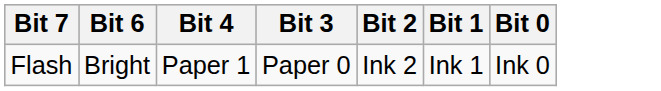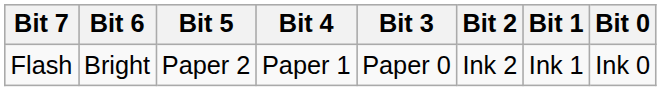+ column: Bit 5 | Paper 2
